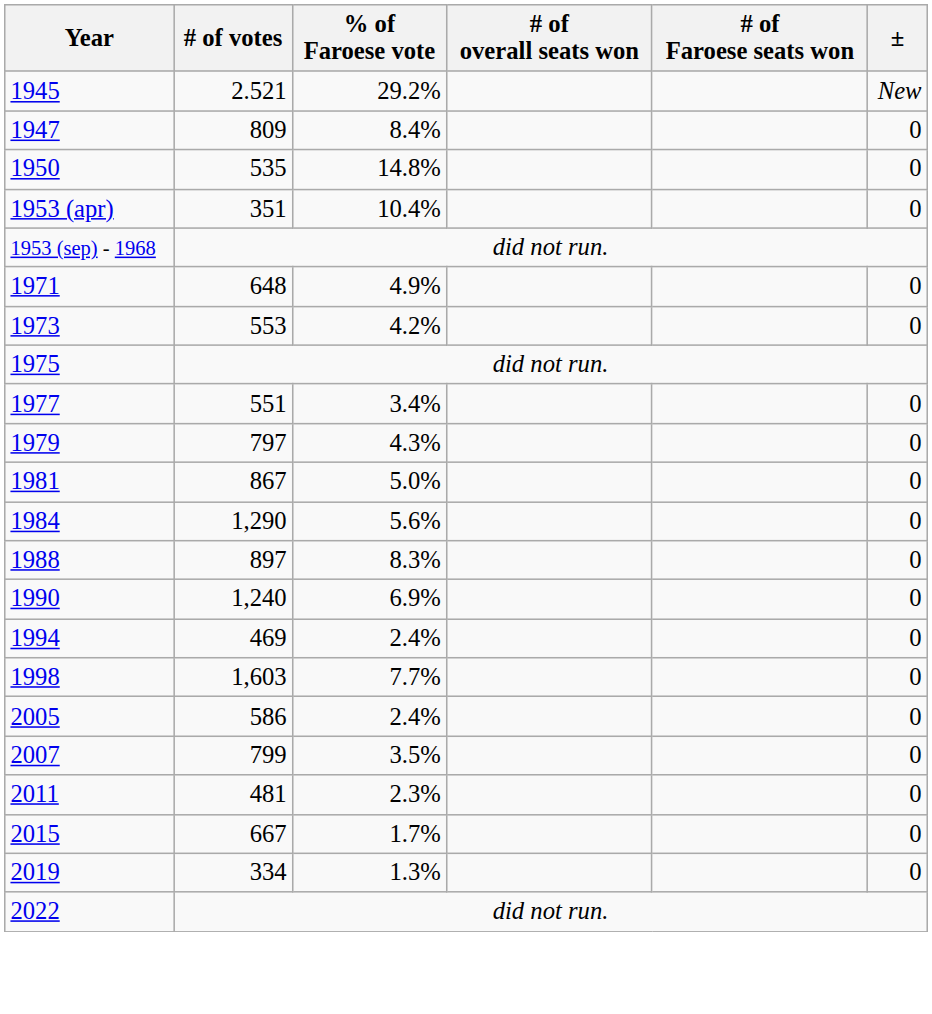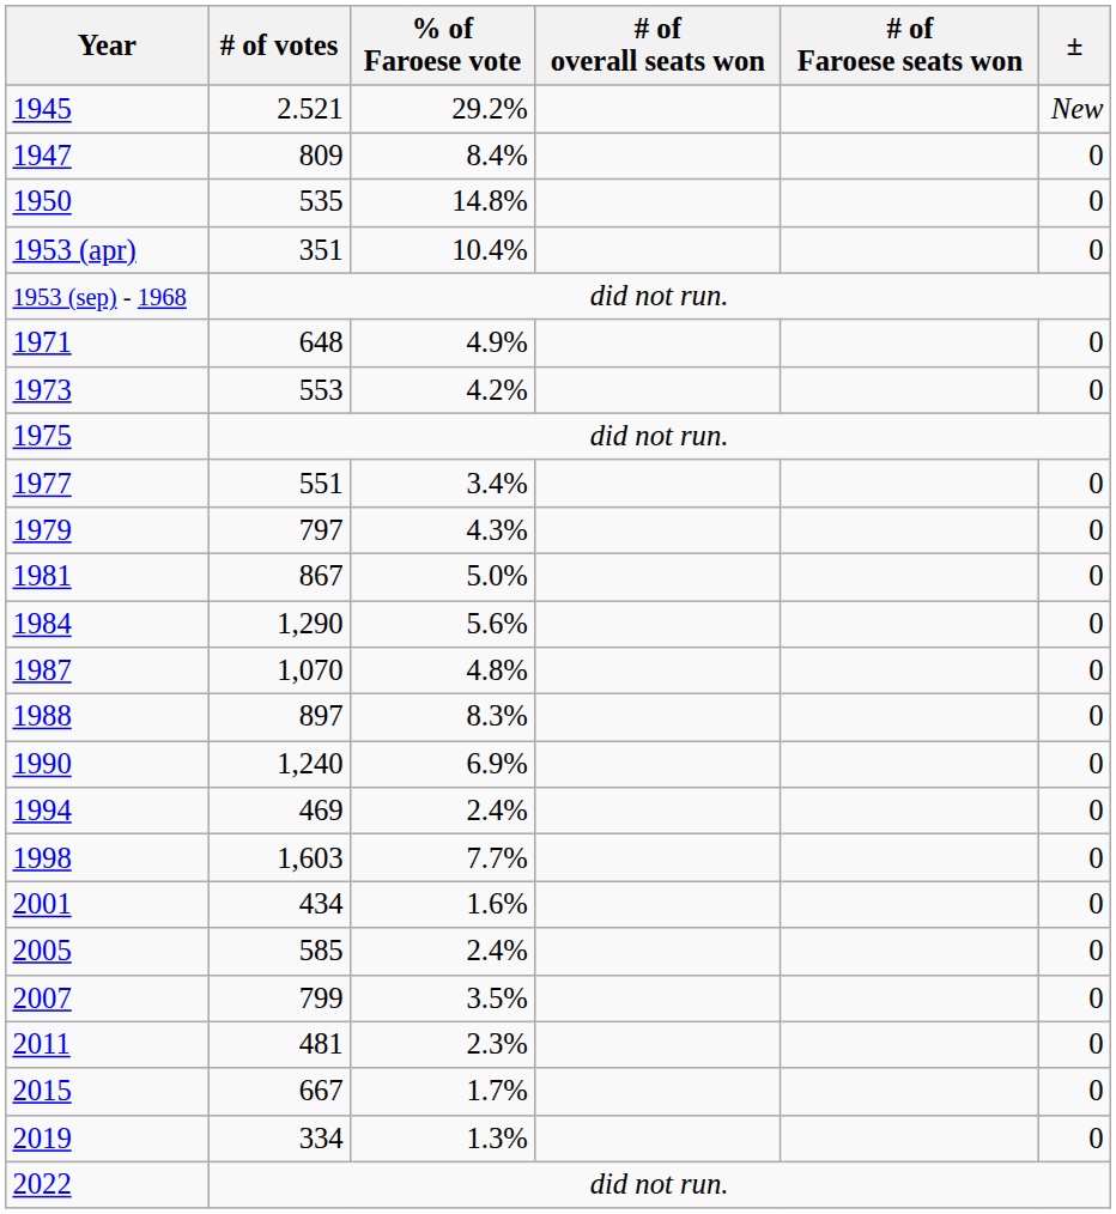+ row: 1987 | 1,070 | 4.8% | 0
+ row: 2001 | 434 | 1.6% | 0
2005 | # of votes: 586 -> 585
